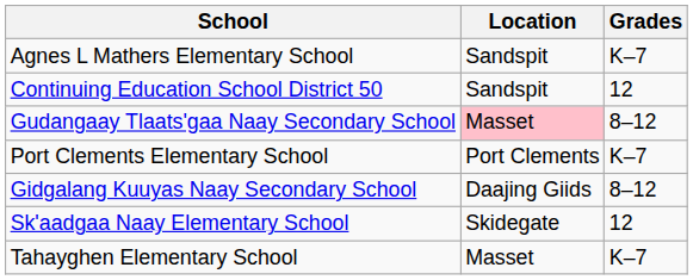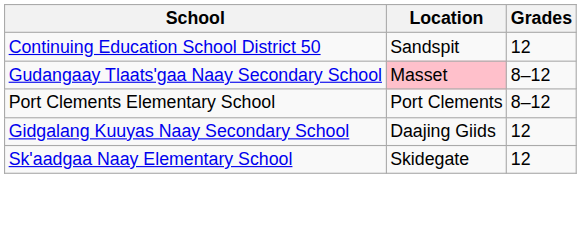- row: Agnes L Mathers Elementary School | Sandspit | K–7
Port Clements Elementary School | Grades: K–7 -> 8–12
Gidgalang Kuuyas Naay Secondary School | Grades: 8–12 -> 12
- row: Tahayghen Elementary School | Masset | K–7
